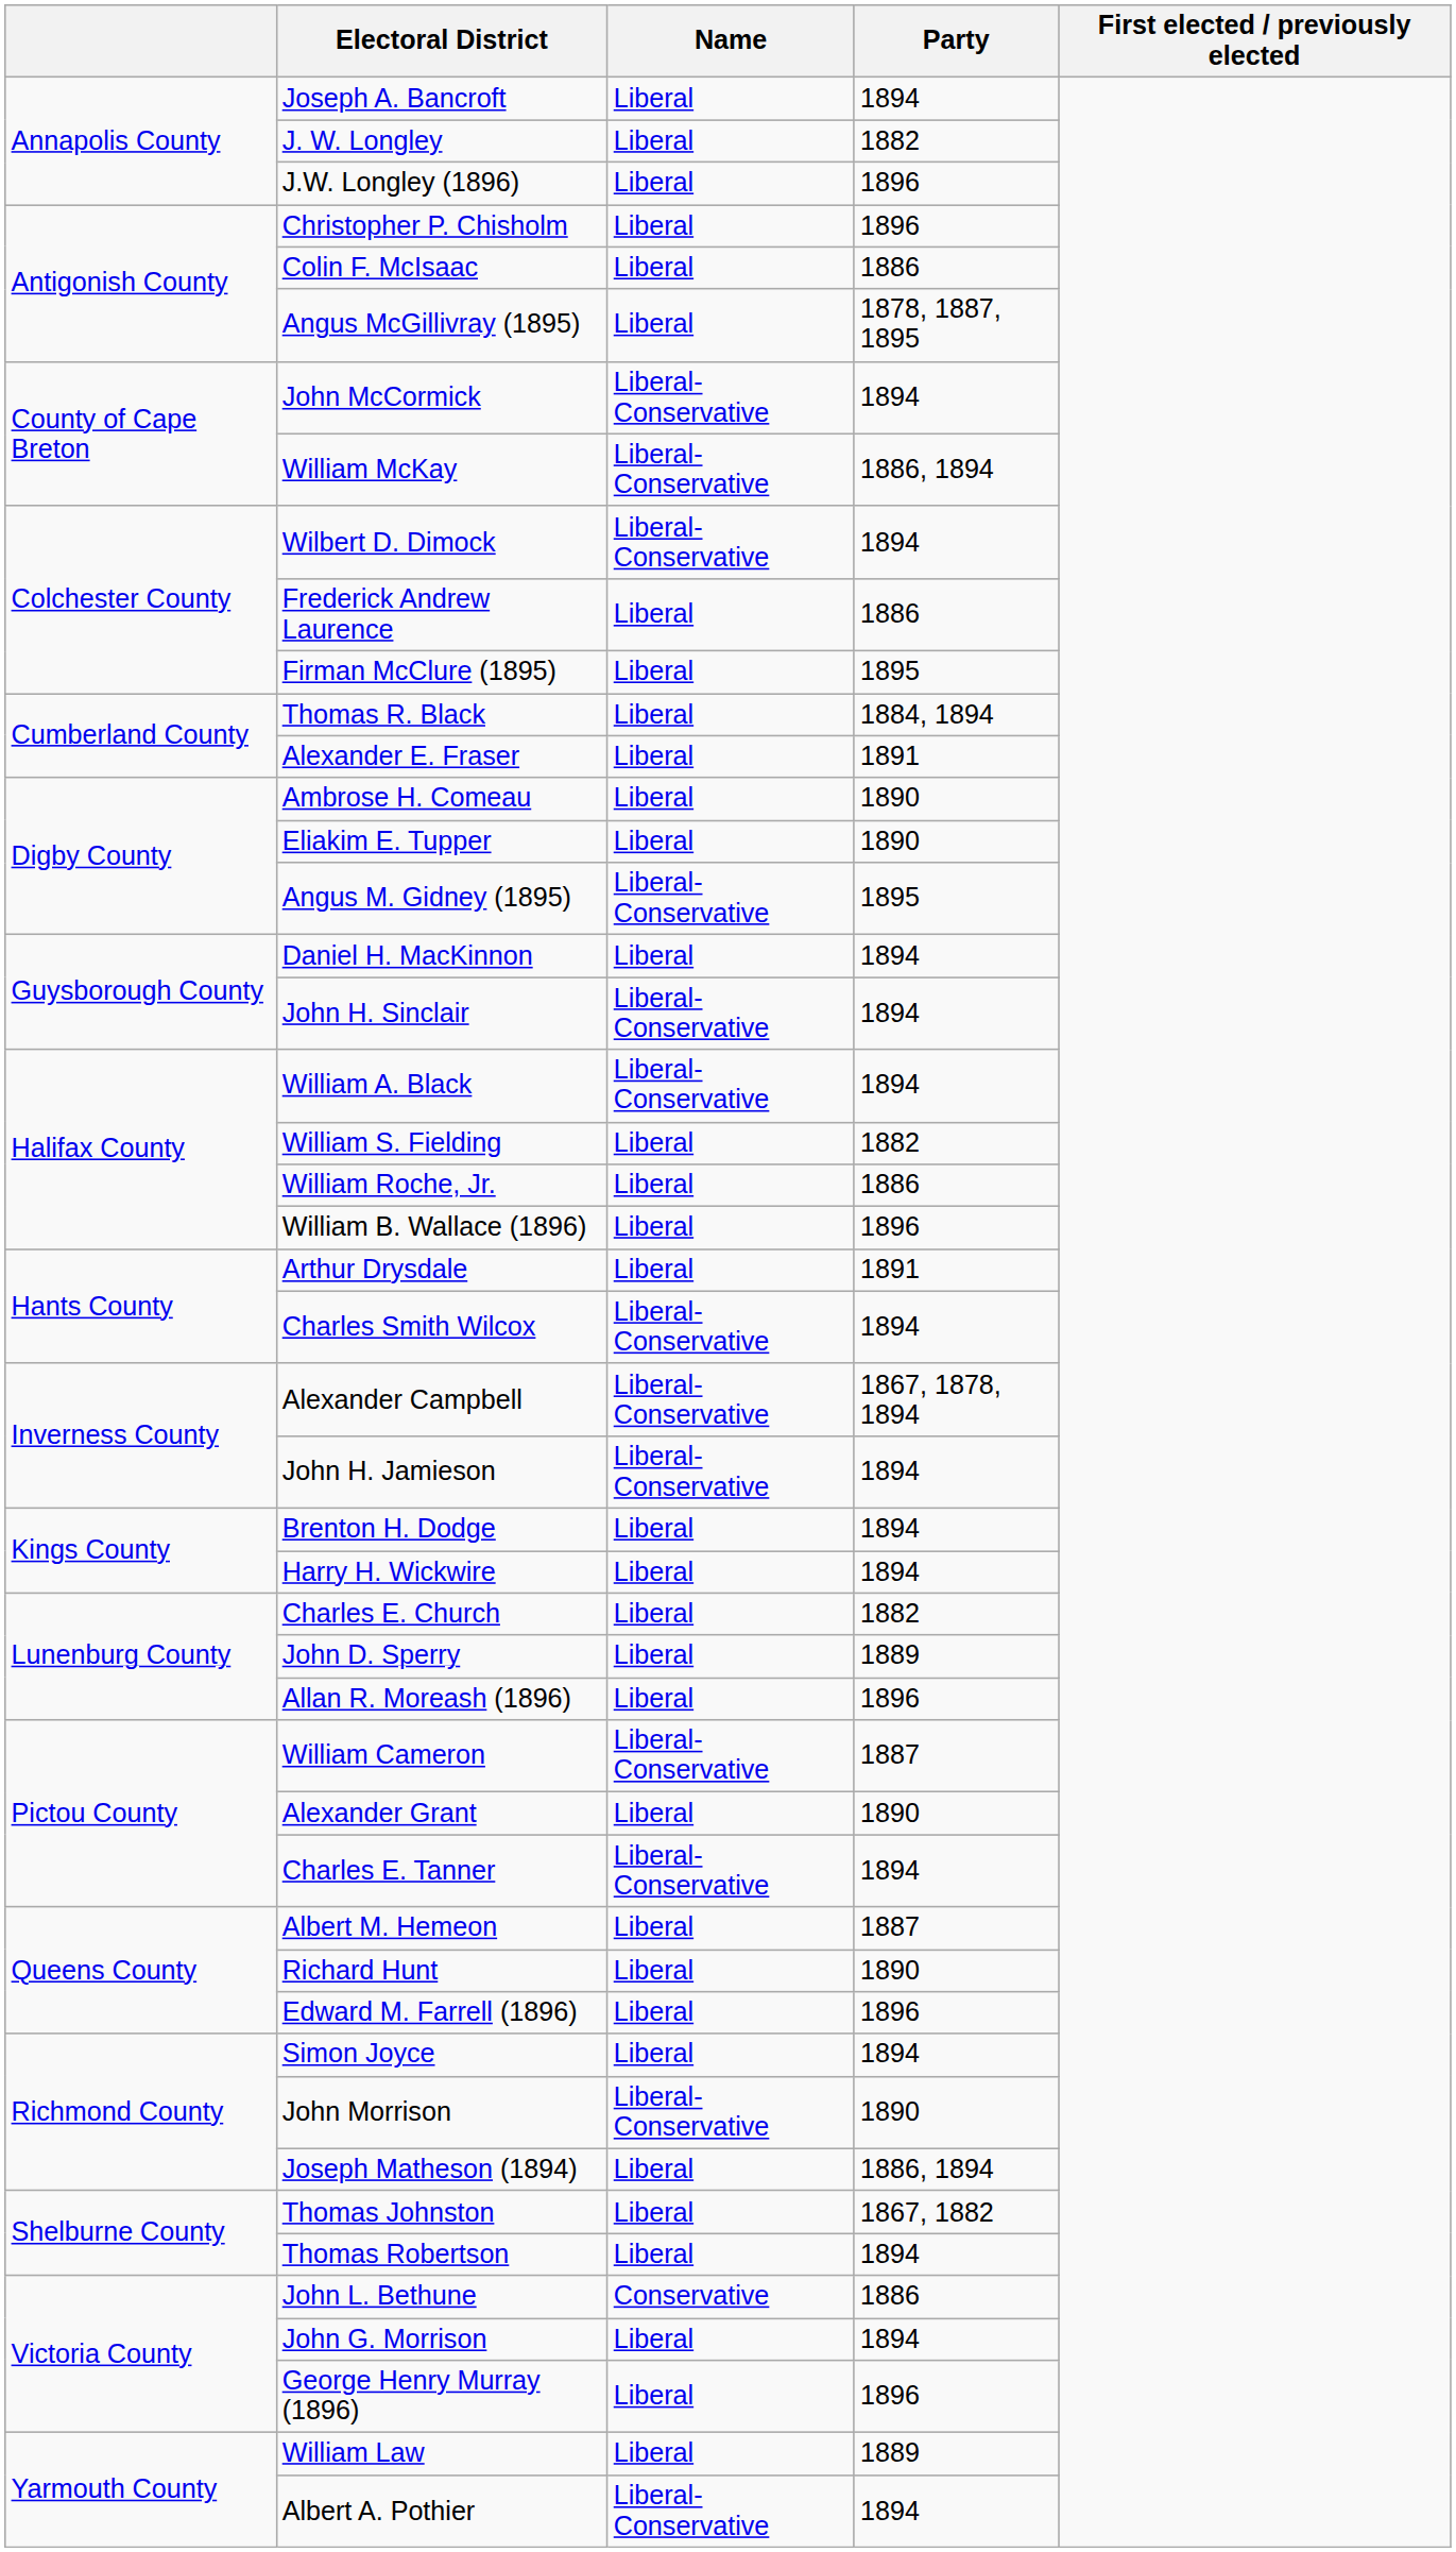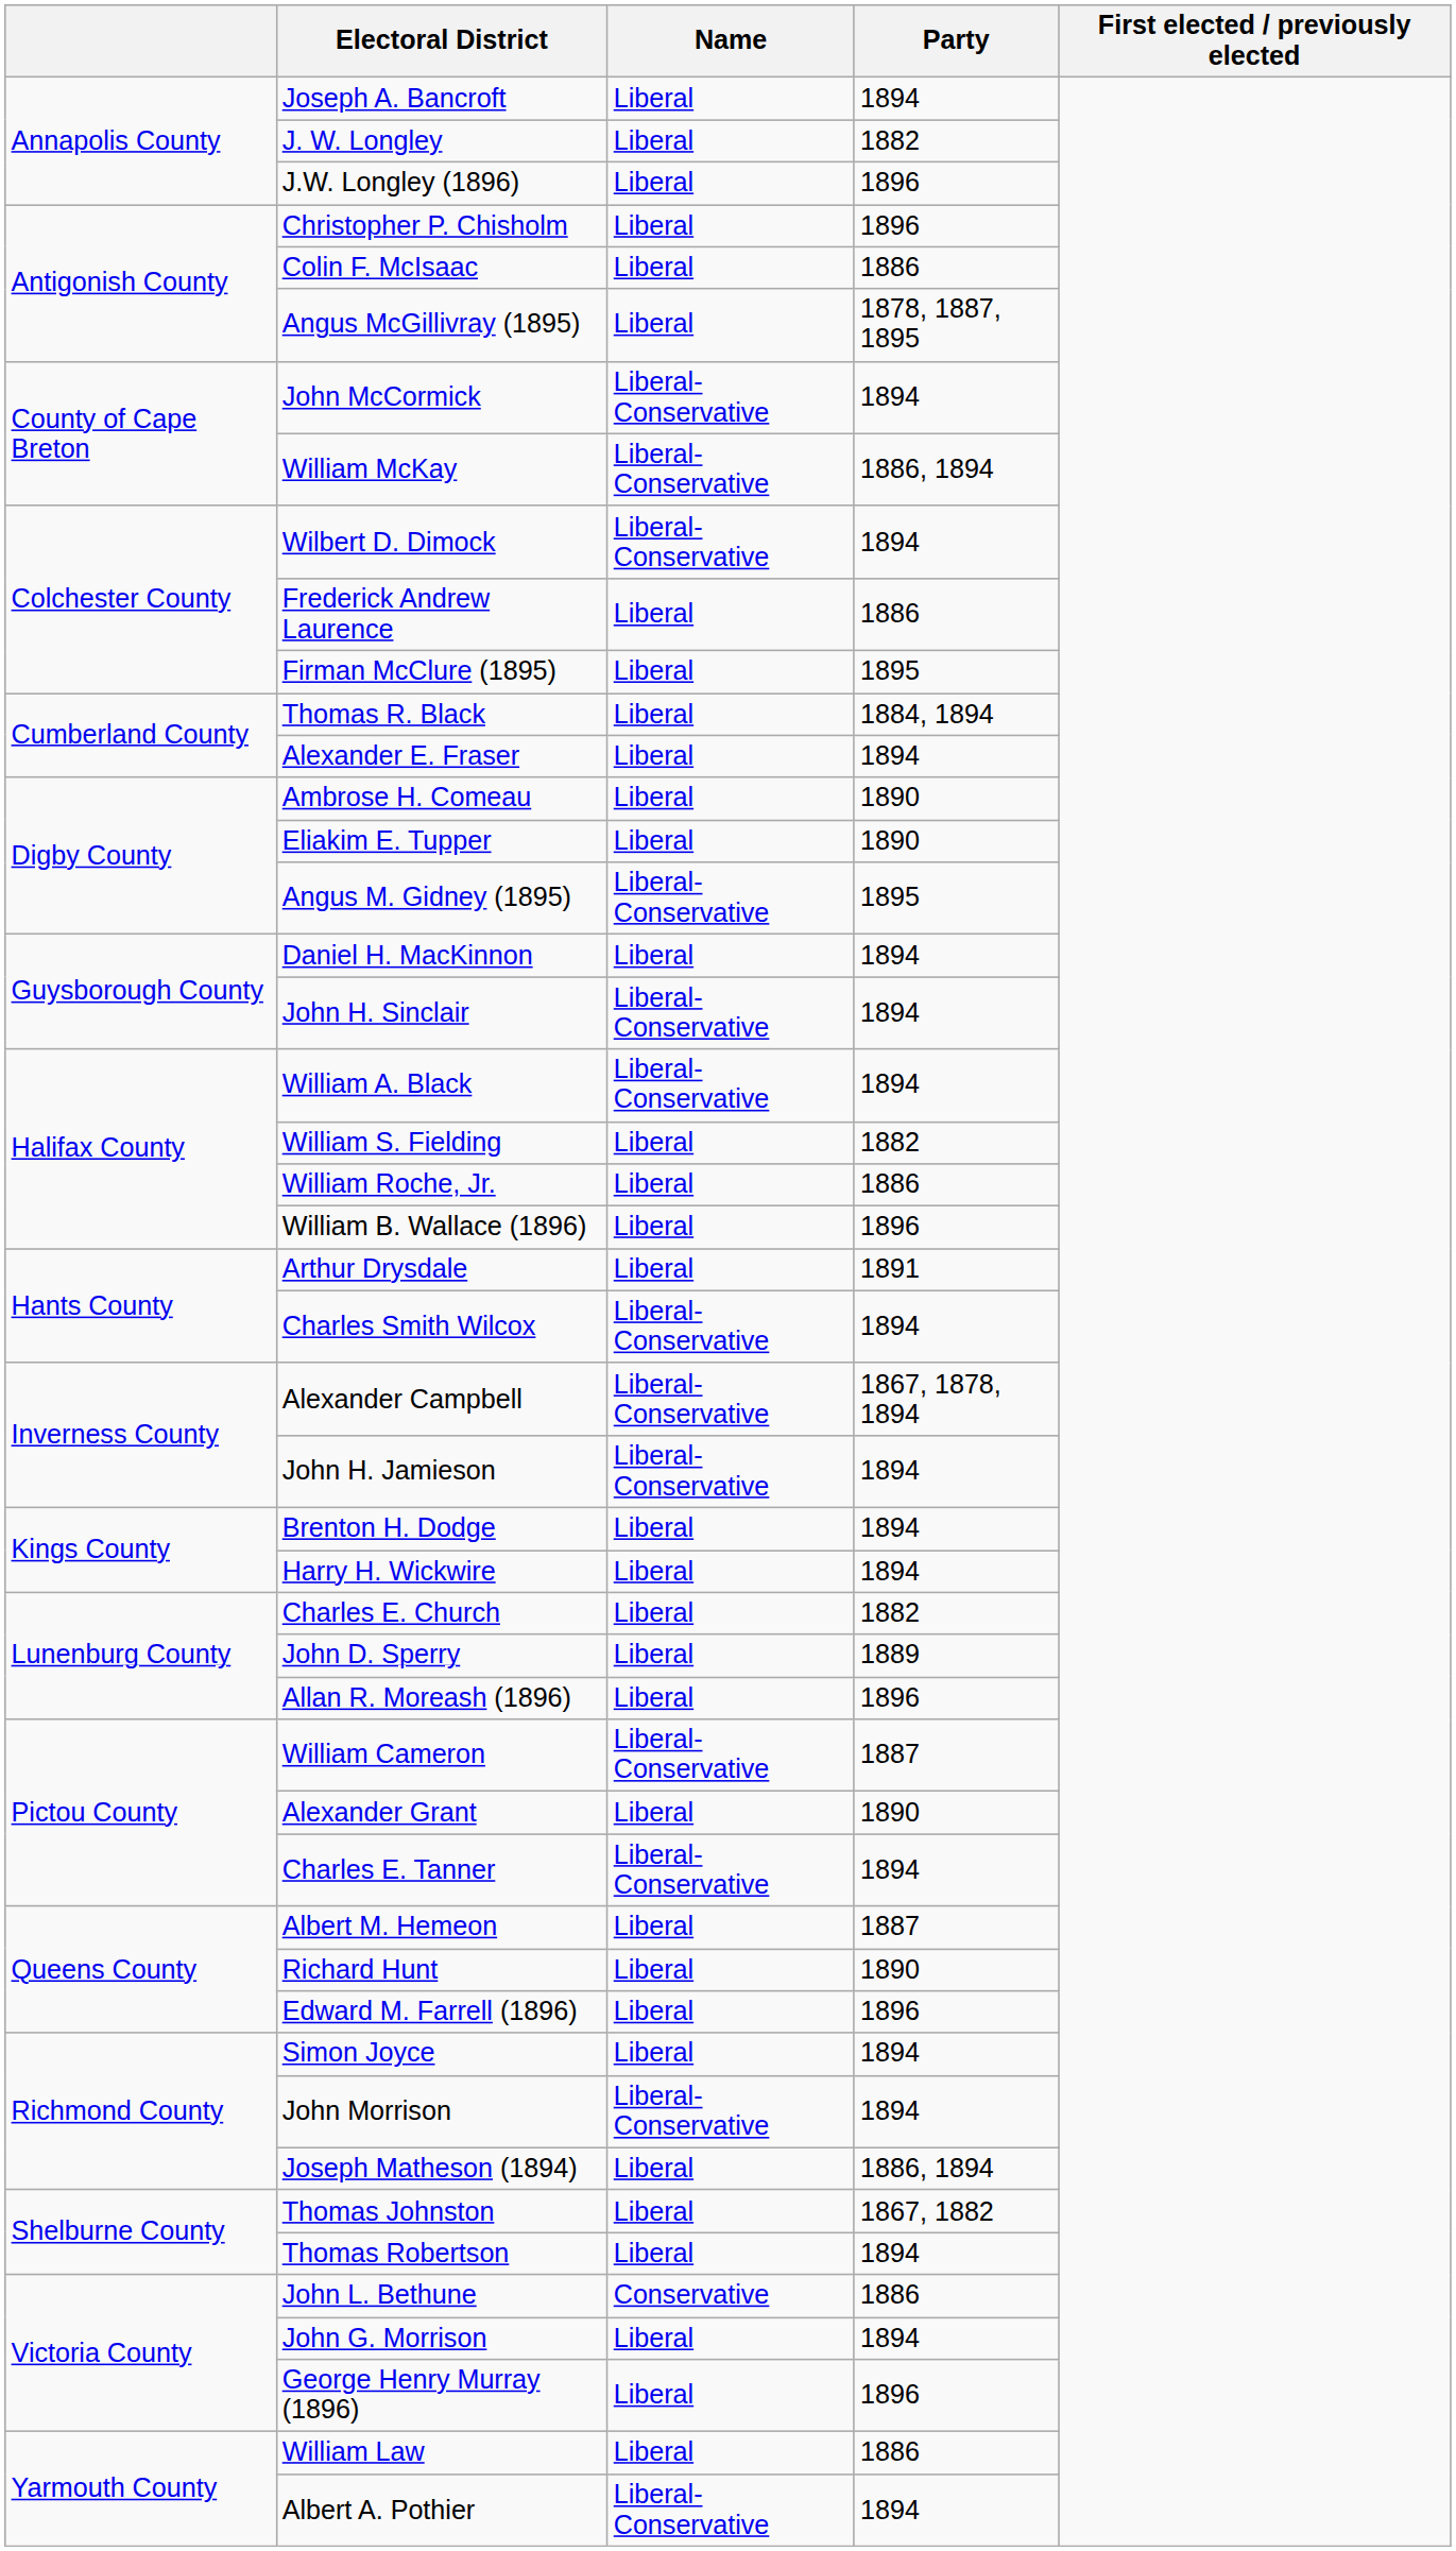Alexander E. Fraser | Party: 1891 -> 1894
John Morrison | Party: 1890 -> 1894
William Law | Party: 1889 -> 1886
